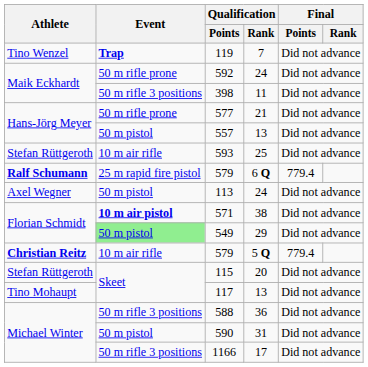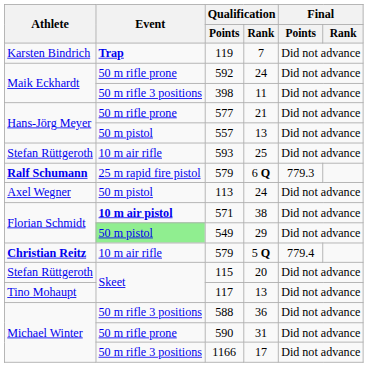119 | Athlete: Tino Wenzel -> Karsten Bindrich
579 / 6 Q | Final / Points: 779.4 -> 779.3
590 | Event: 50 m pistol -> 50 m rifle prone
